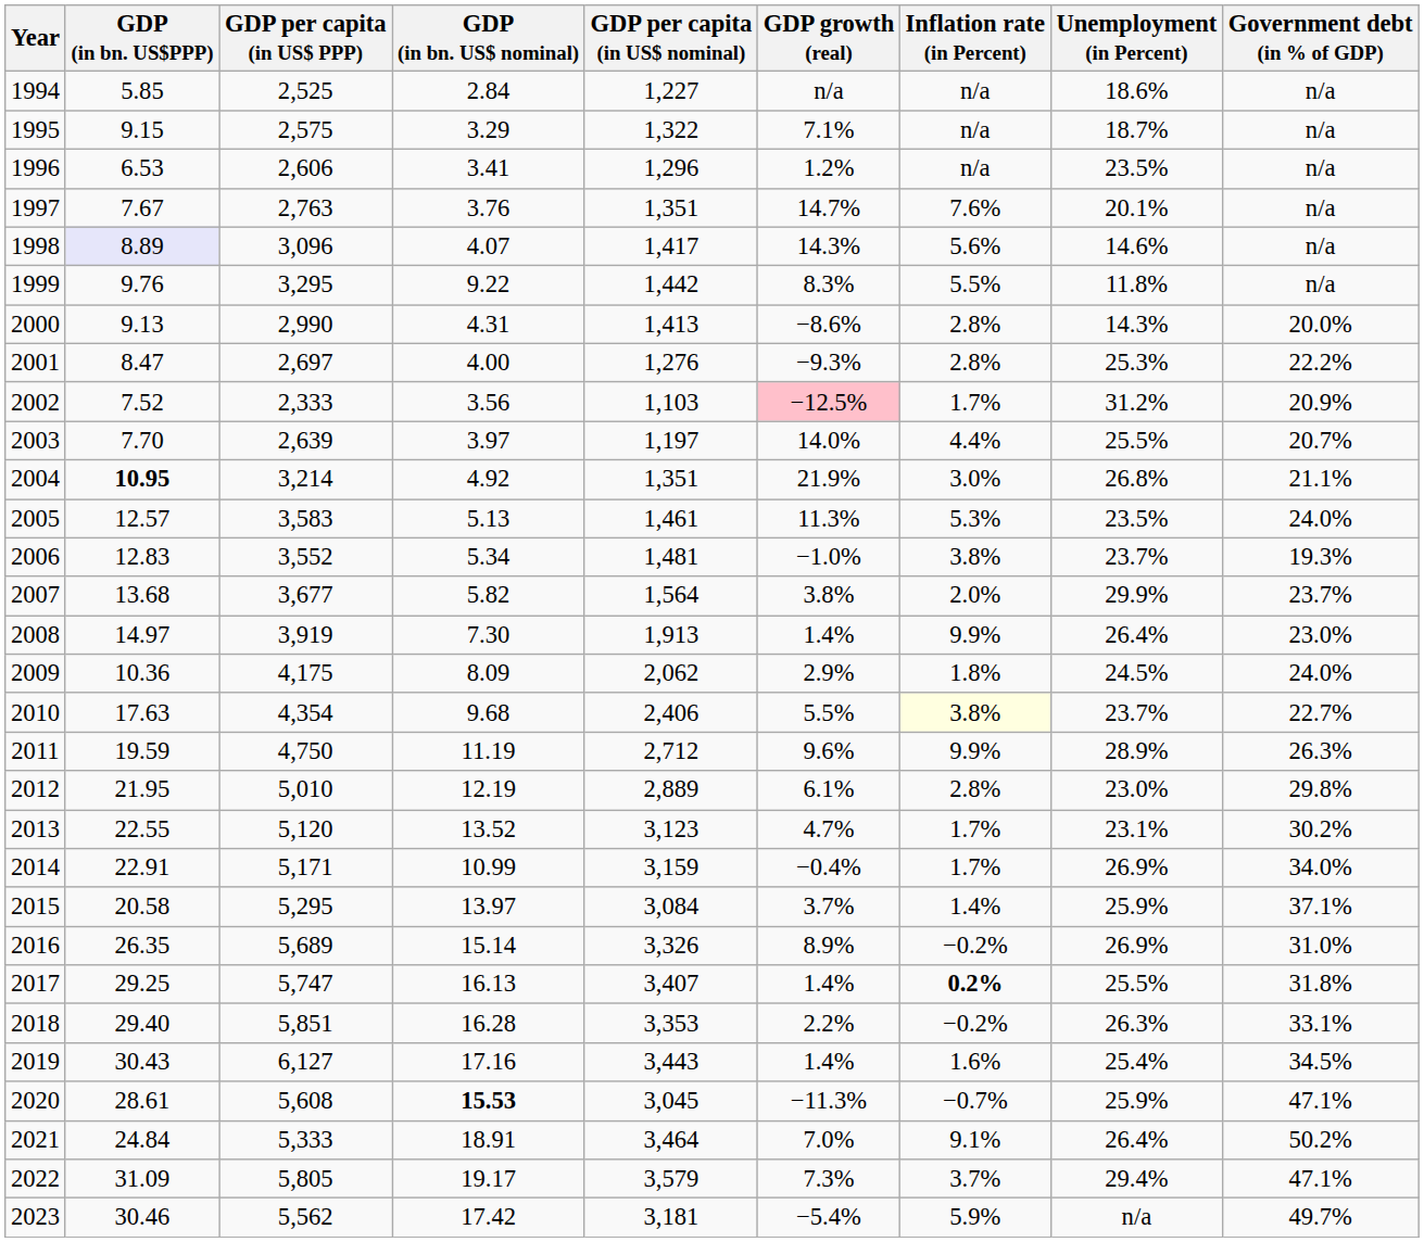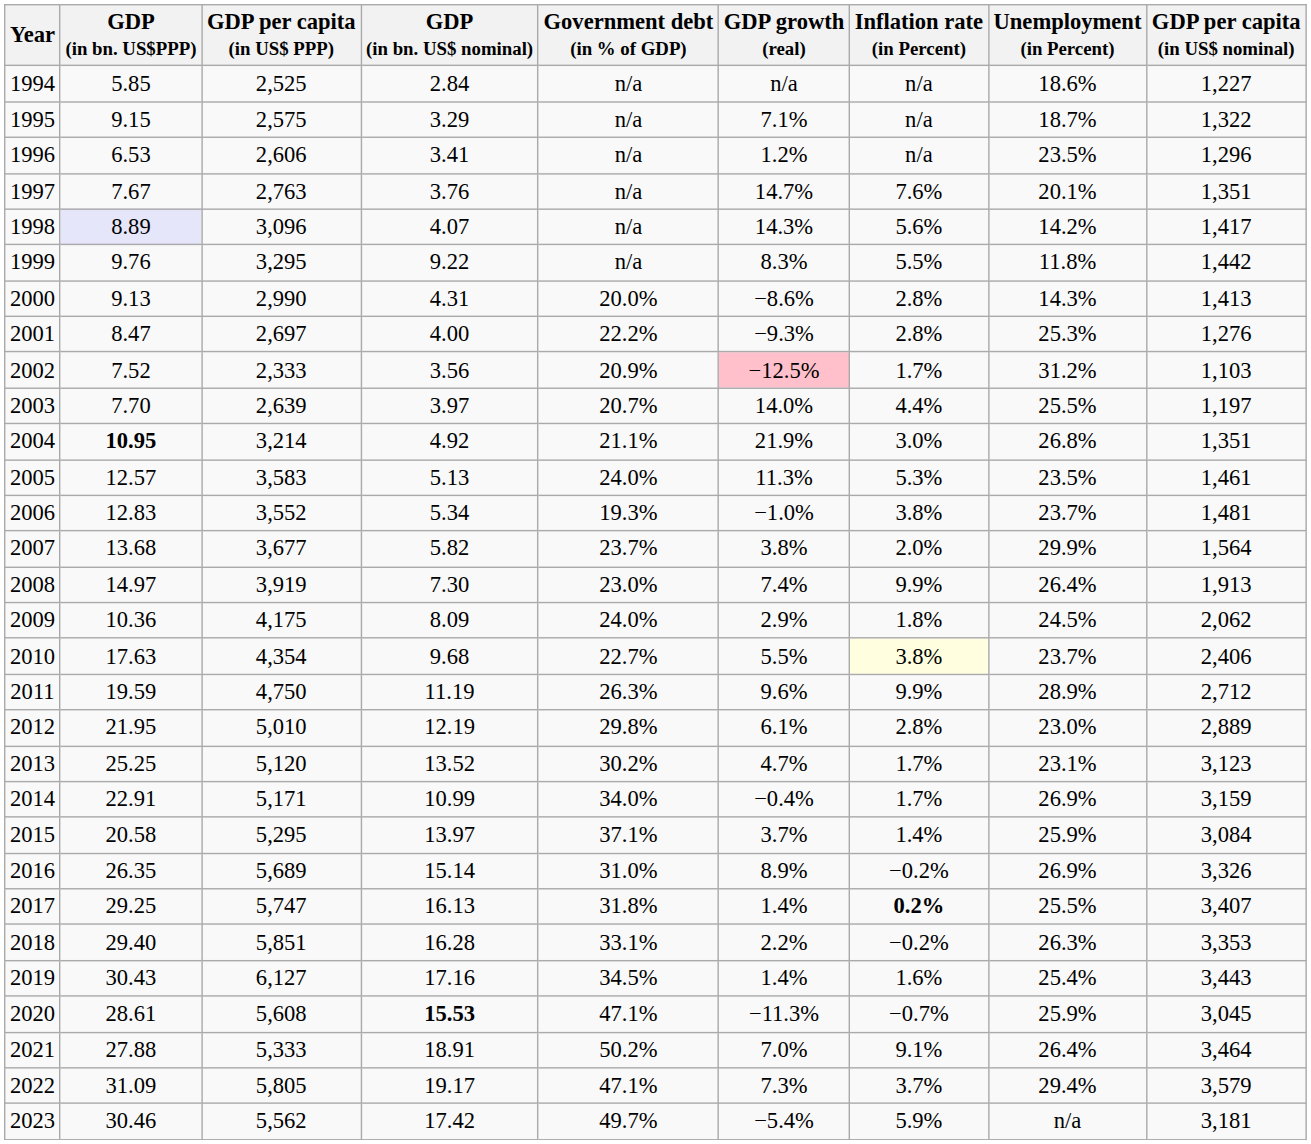columns swapped: GDP per capita (in US$ nominal) <-> Government debt (in % of GDP)
1998 | Unemployment (in Percent): 14.6% -> 14.2%
2008 | GDP growth (real): 1.4% -> 7.4%
2013 | GDP (in bn. US$PPP): 22.55 -> 25.25
2021 | GDP (in bn. US$PPP): 24.84 -> 27.88
